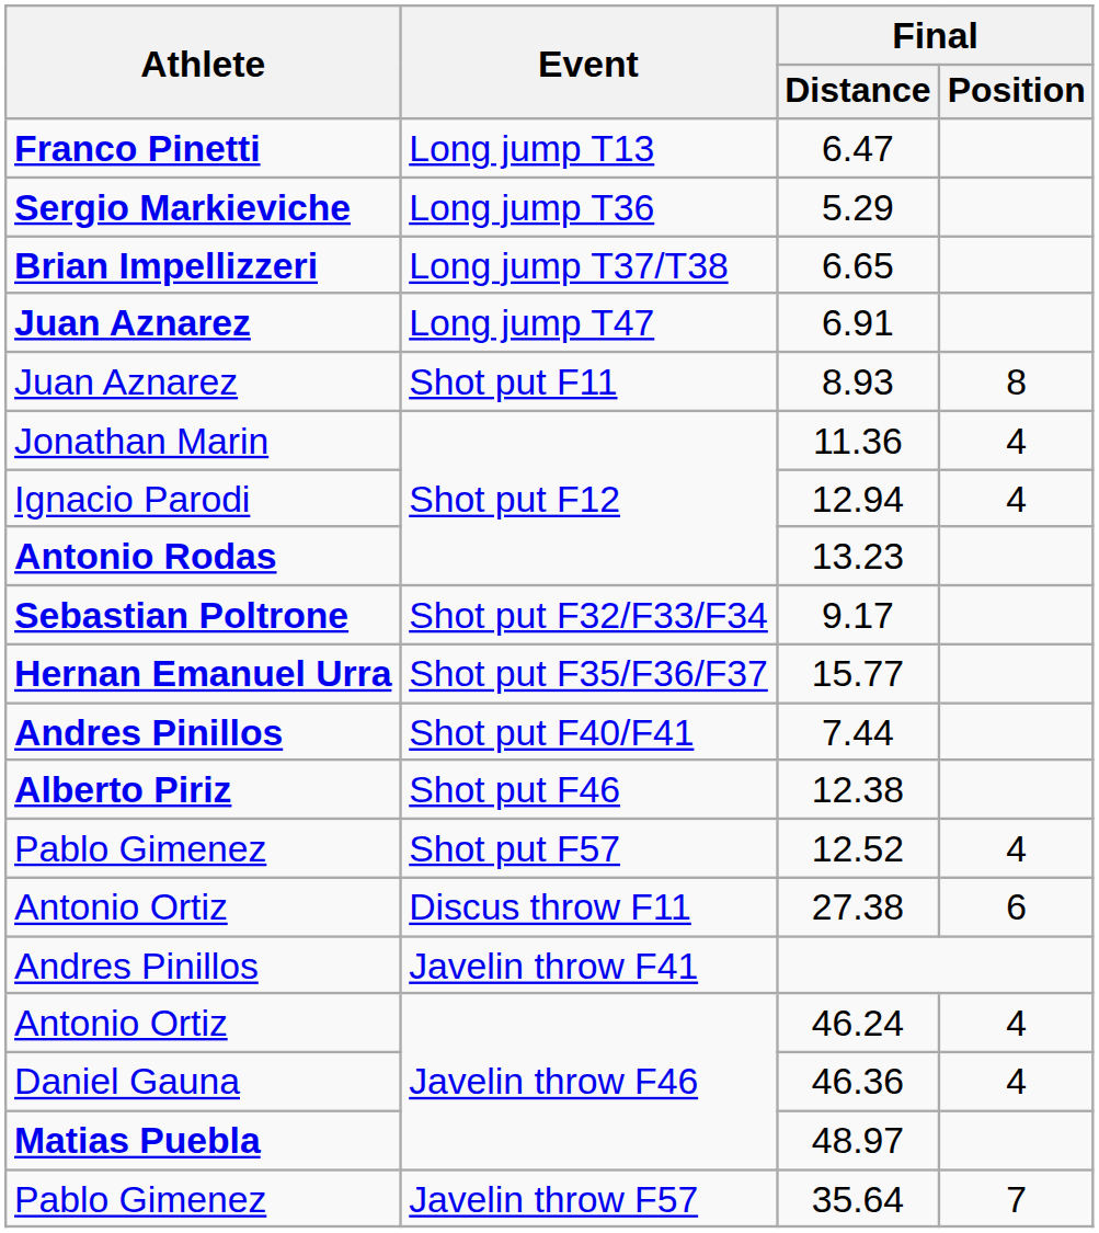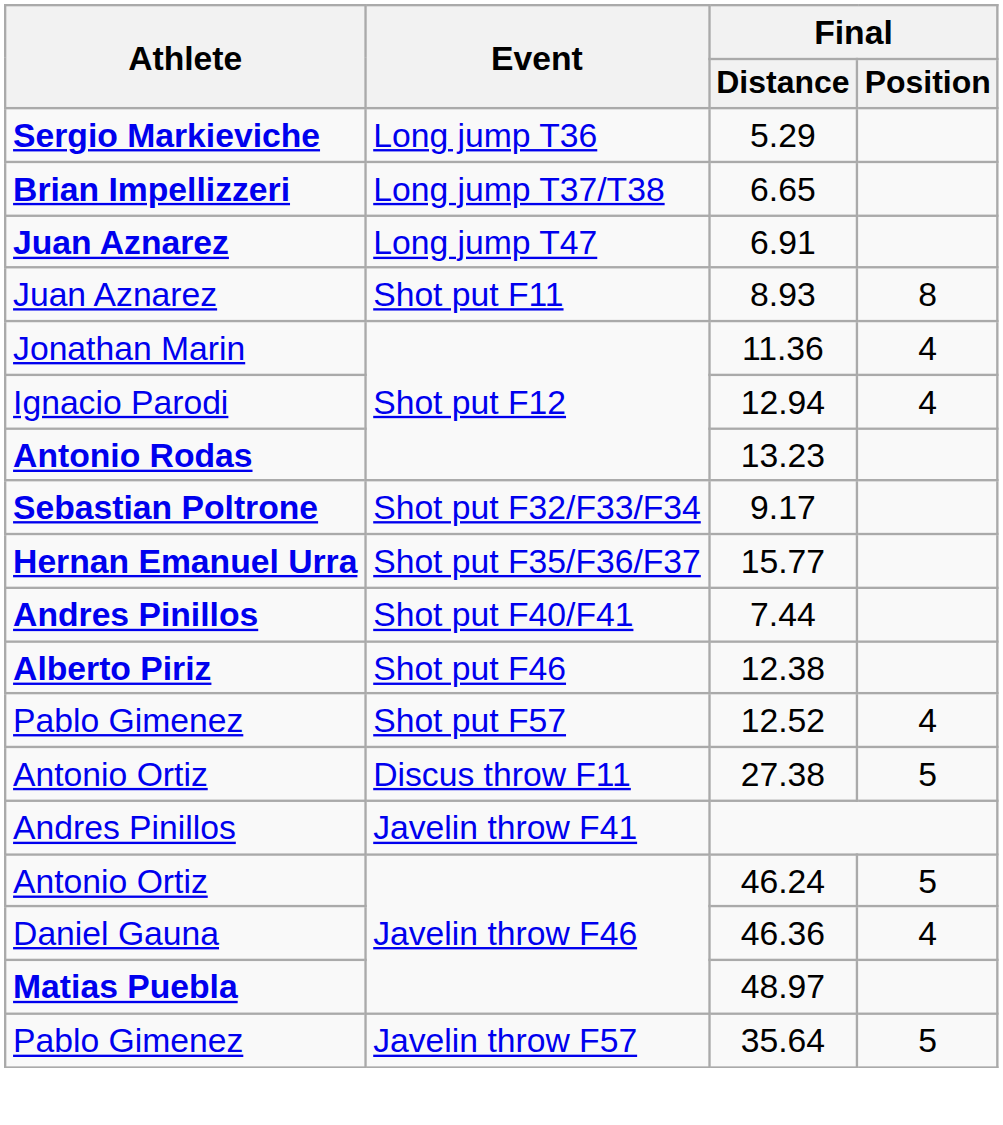- row: Franco Pinetti | Long jump T13 | 6.47
27.38 | Final / Position: 6 -> 5
46.24 | Final / Position: 4 -> 5
35.64 | Final / Position: 7 -> 5
